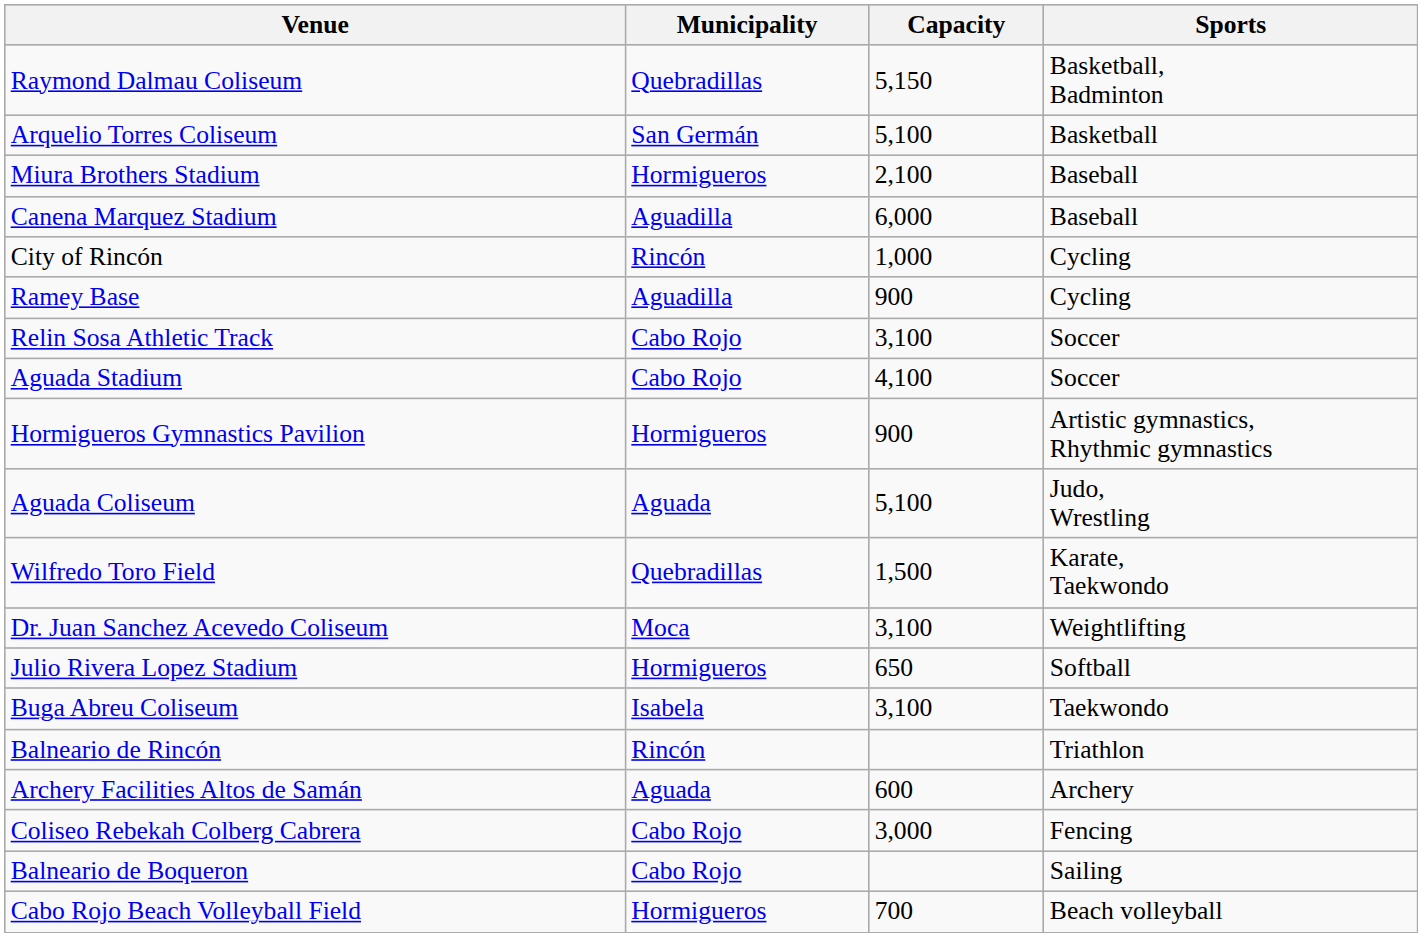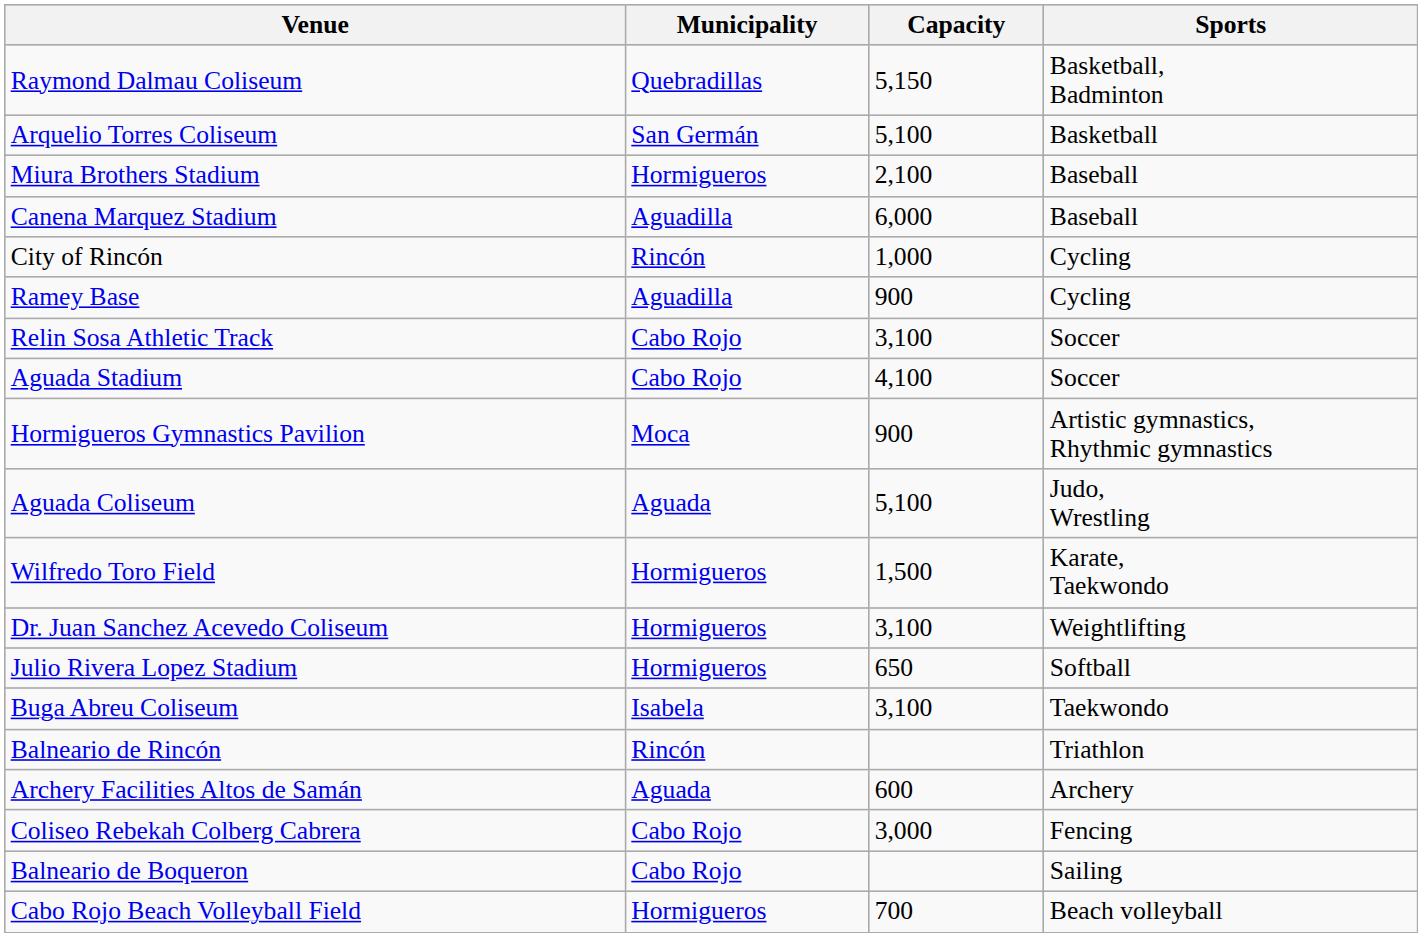Hormigueros Gymnastics Pavilion | Municipality: Hormigueros -> Moca
Wilfredo Toro Field | Municipality: Quebradillas -> Hormigueros
Dr. Juan Sanchez Acevedo Coliseum | Municipality: Moca -> Hormigueros
